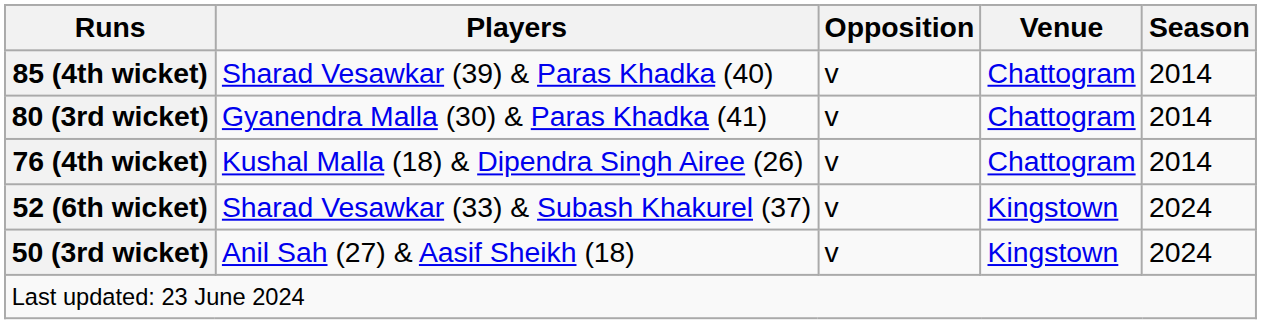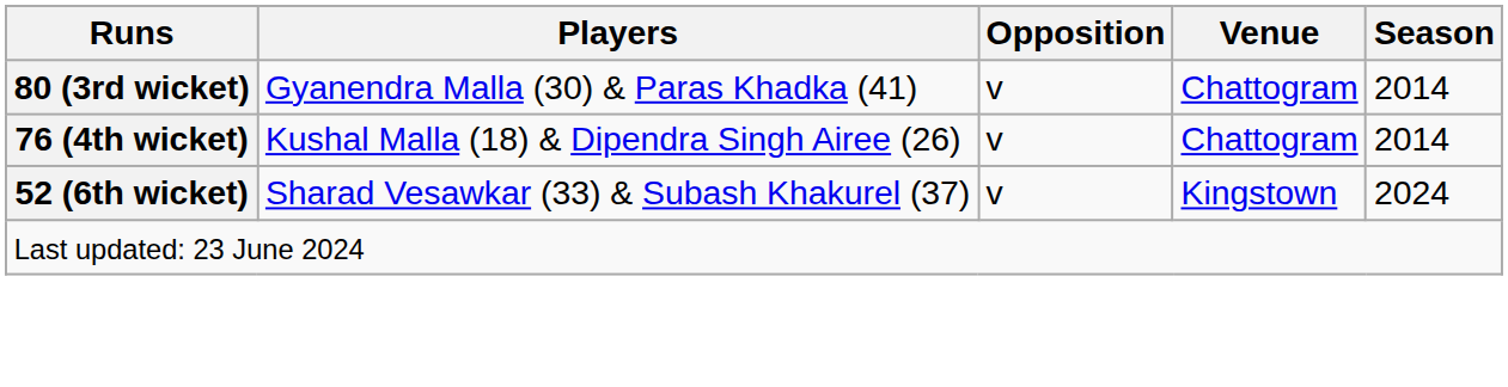- row: 85 (4th wicket) | Sharad Vesawkar (39) & Paras Khadka (40) | v | Chattogram | 2014
- row: 50 (3rd wicket) | Anil Sah (27) & Aasif Sheikh (18) | v | Kingstown | 2024
